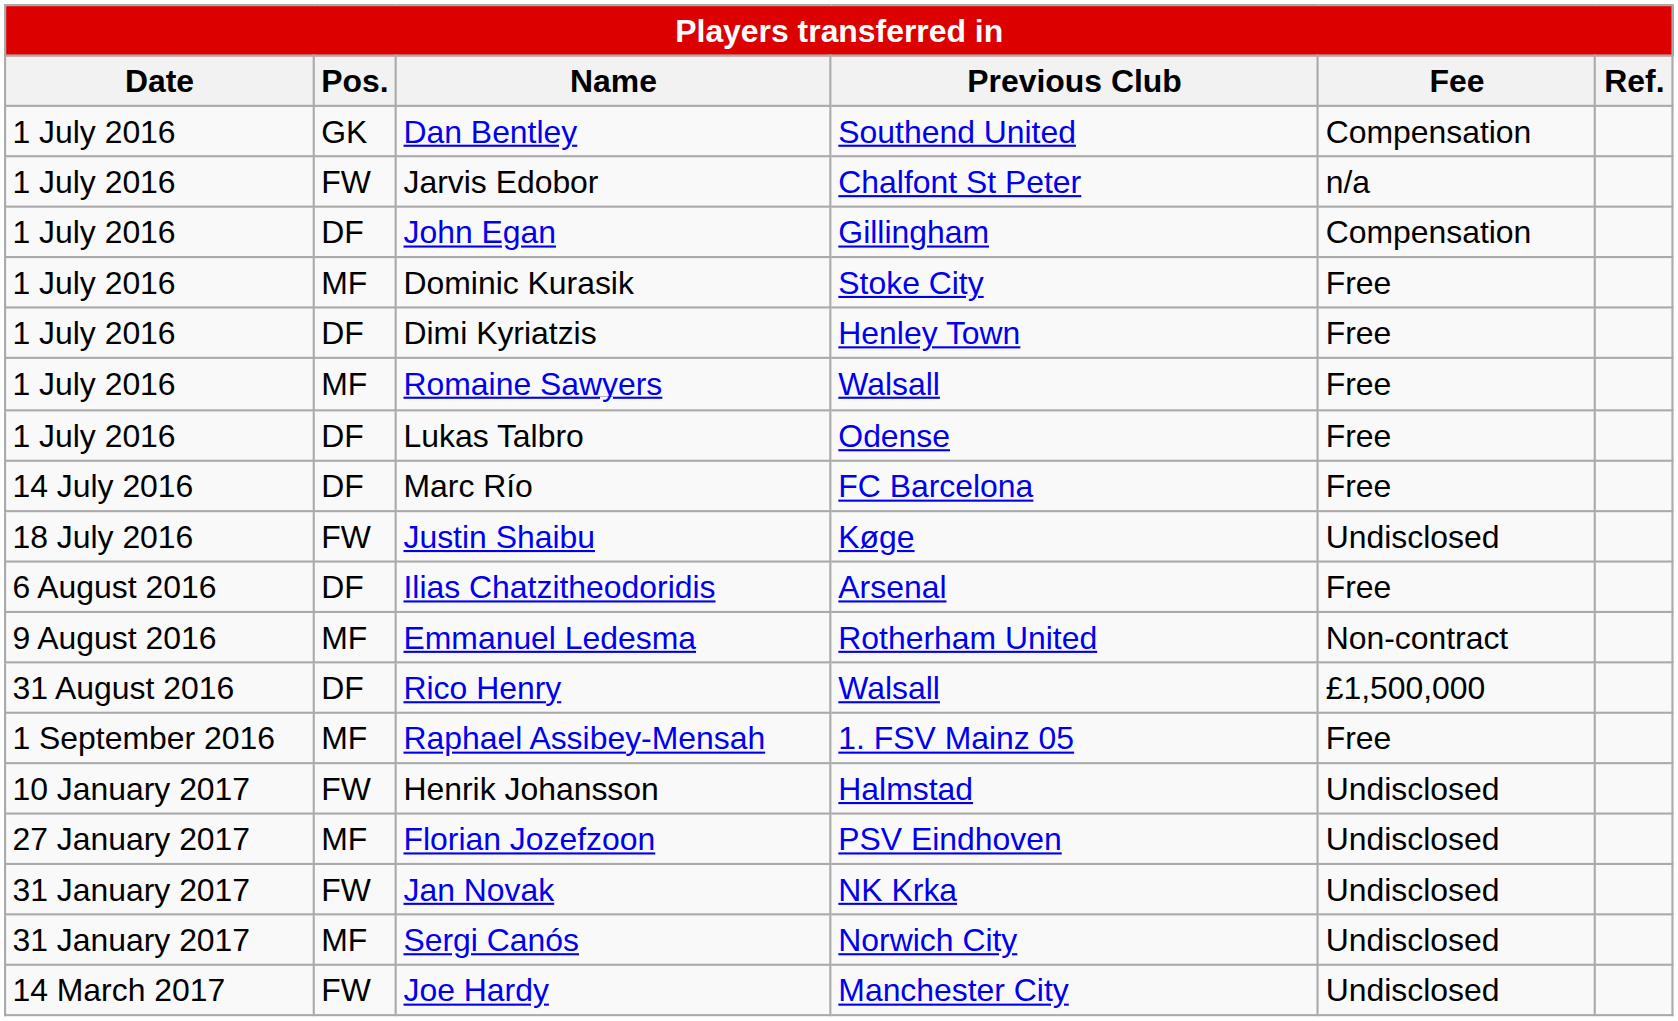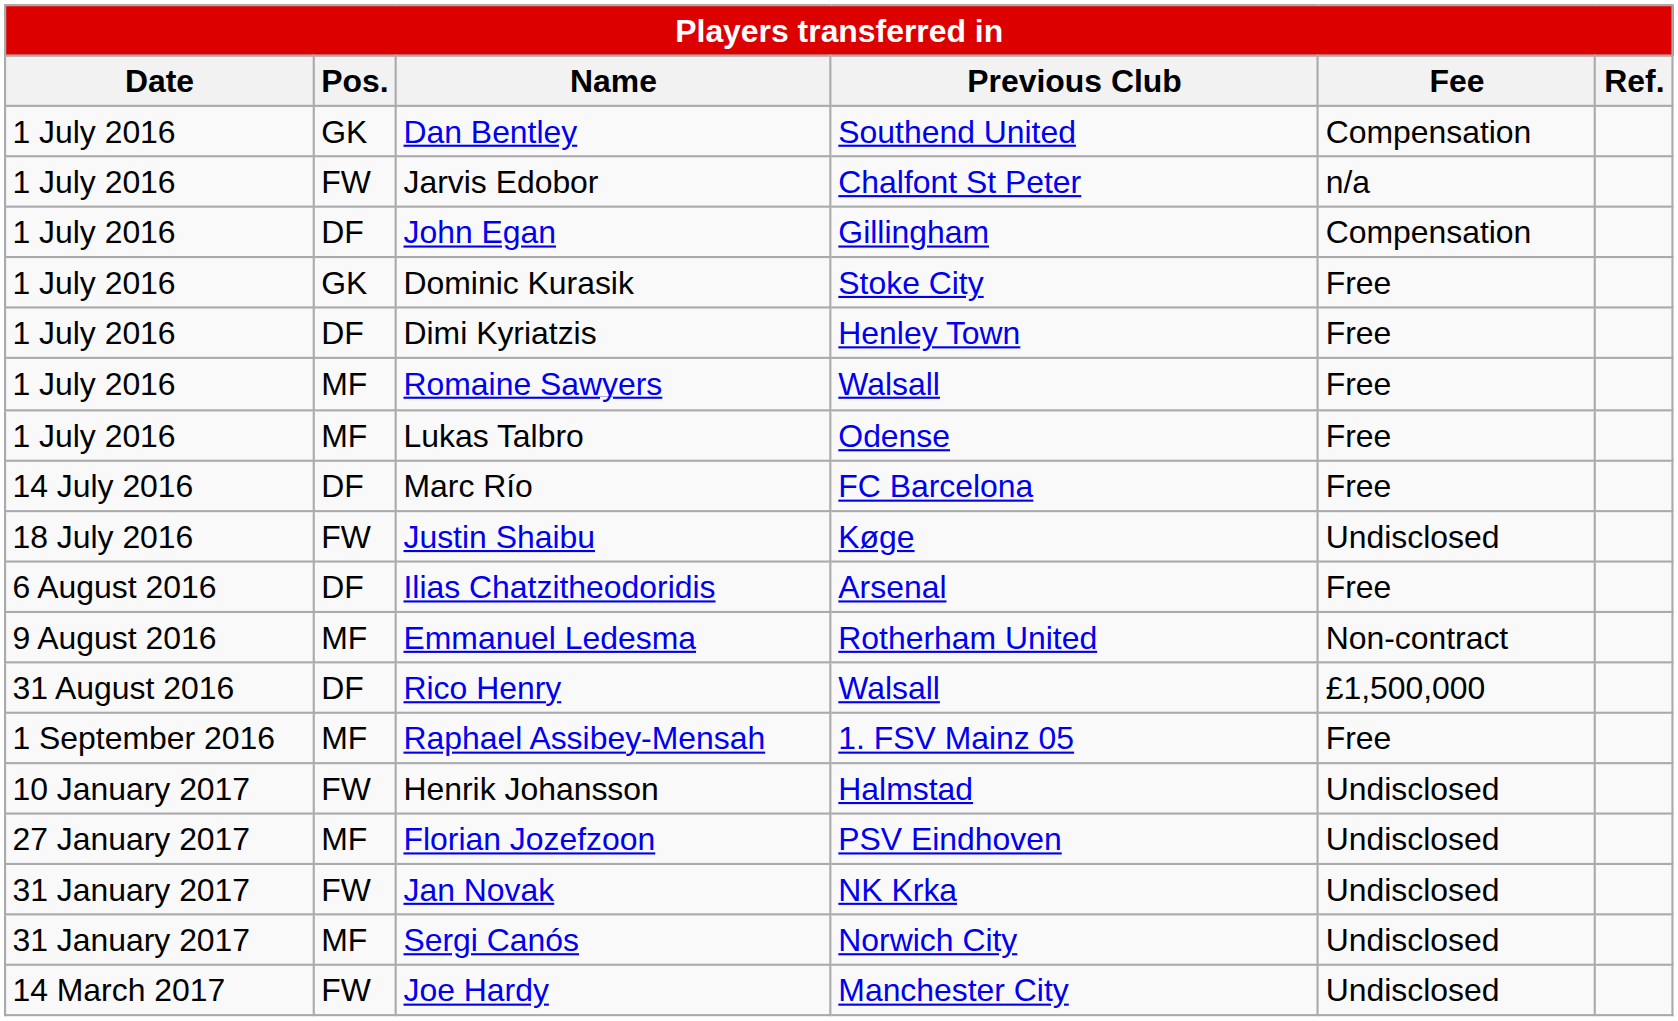Dominic Kurasik | Pos.: MF -> GK
Lukas Talbro | Pos.: DF -> MF
